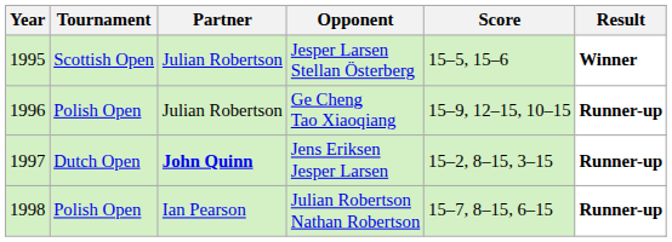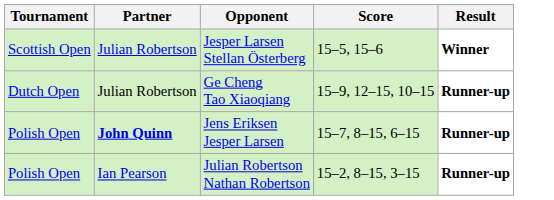- column: Year | 1995 | 1996 | 1997 | 1998
Ge Cheng Tao Xiaoqiang | Tournament: Polish Open -> Dutch Open
Jens Eriksen Jesper Larsen | Tournament: Dutch Open -> Polish Open
Jens Eriksen Jesper Larsen | Score: 15–2, 8–15, 3–15 -> 15–7, 8–15, 6–15
Julian Robertson Nathan Robertson | Score: 15–7, 8–15, 6–15 -> 15–2, 8–15, 3–15
